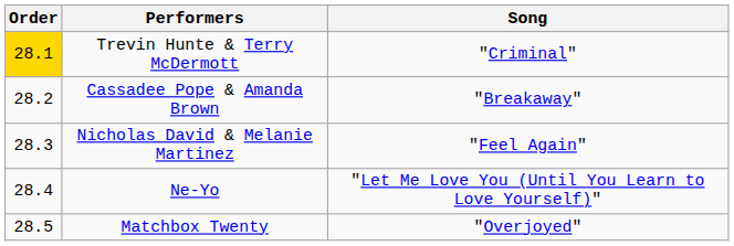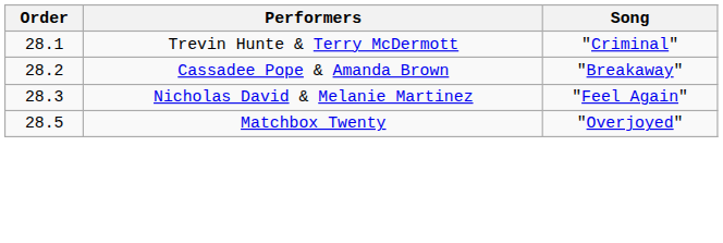Trevin Hunte & Terry McDermott | Order: gold background -> no background
- row: 28.4 | Ne-Yo | "Let Me Love You (Until You Learn to Love Yourself)"
